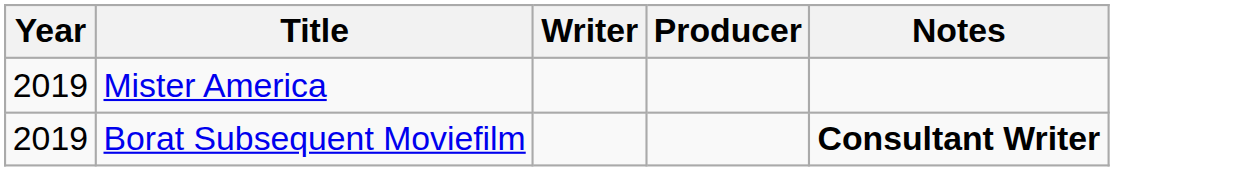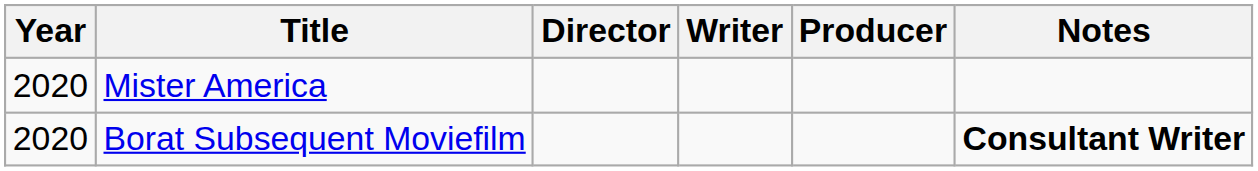+ column: Director
Mister America | Year: 2019 -> 2020
Borat Subsequent Moviefilm | Year: 2019 -> 2020
